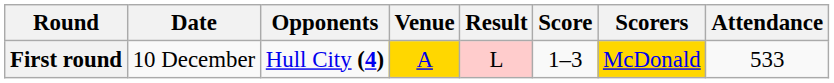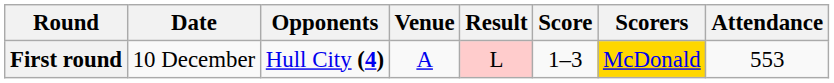First round | Venue: gold background -> no background
First round | Attendance: 533 -> 553
